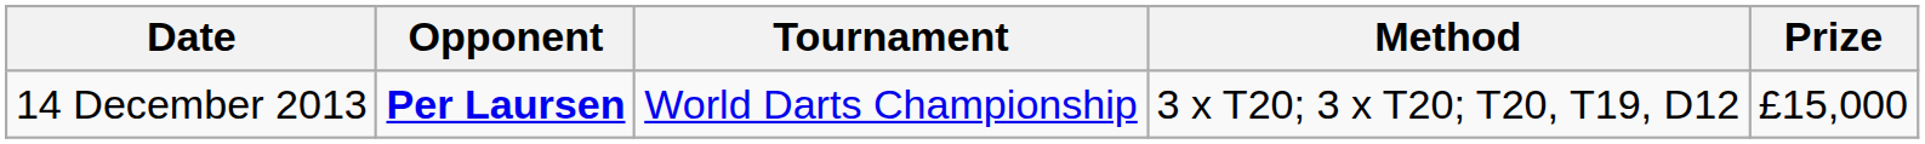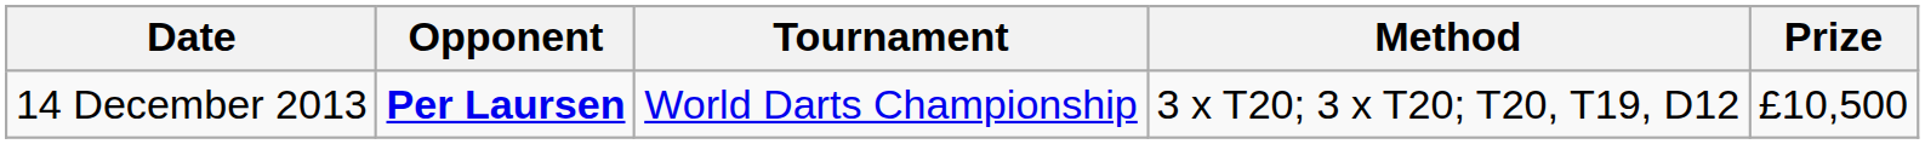14 December 2013 | Prize: £15,000 -> £10,500
